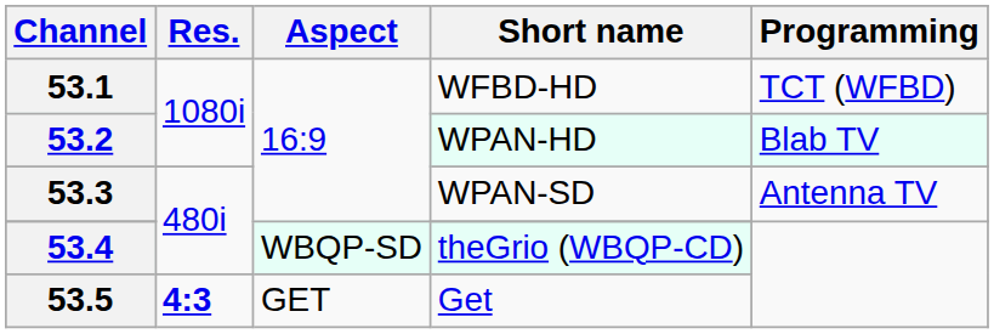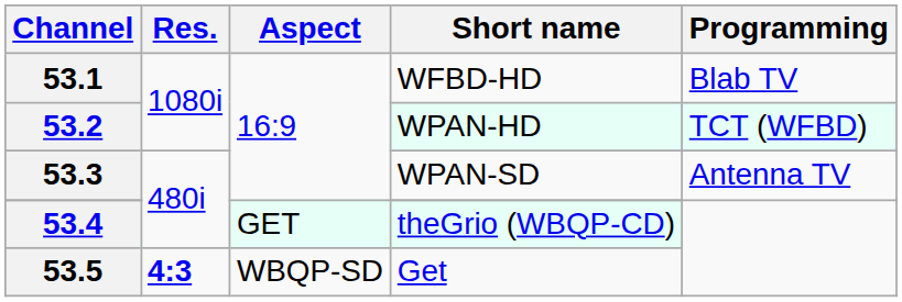53.1 | Programming: TCT (WFBD) -> Blab TV
53.2 | Programming: Blab TV -> TCT (WFBD)
53.4 | Aspect: WBQP-SD -> GET
53.5 | Aspect: GET -> WBQP-SD
